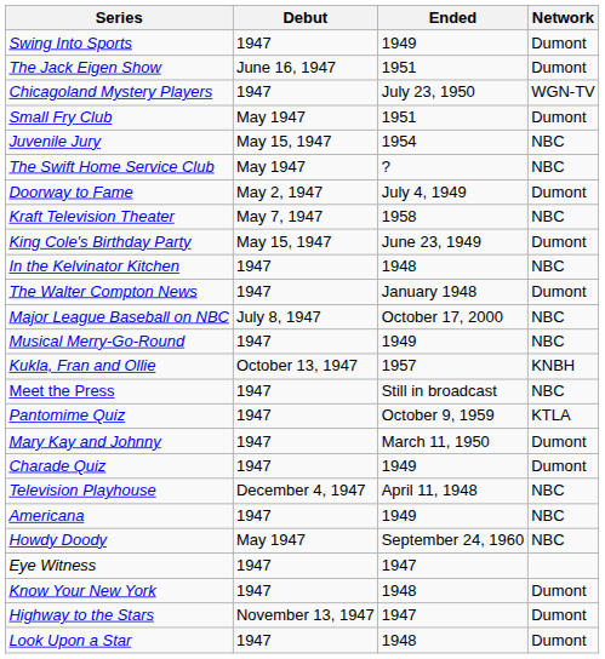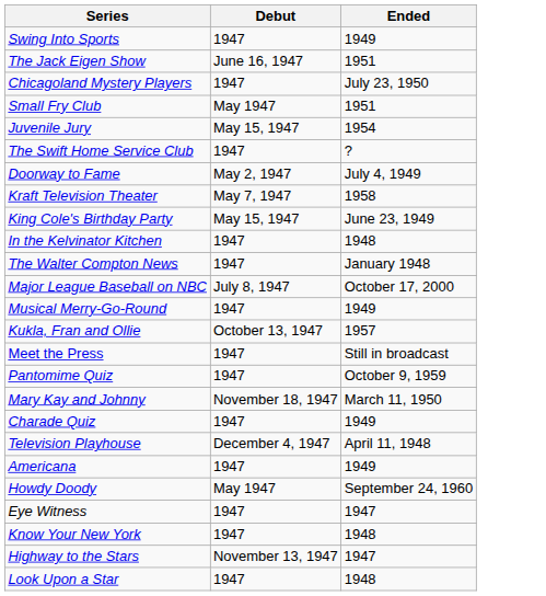- column: Network | Dumont | Dumont | WGN-TV | Dumont | NBC | NBC | Dumont | NBC | Dumont | NBC | Dumont | NBC | NBC | KNBH | NBC | KTLA | Dumont | Dumont | NBC | NBC | NBC | Dumont | Dumont | Dumont
The Swift Home Service Club | Debut: May 1947 -> 1947
Mary Kay and Johnny | Debut: 1947 -> November 18, 1947
